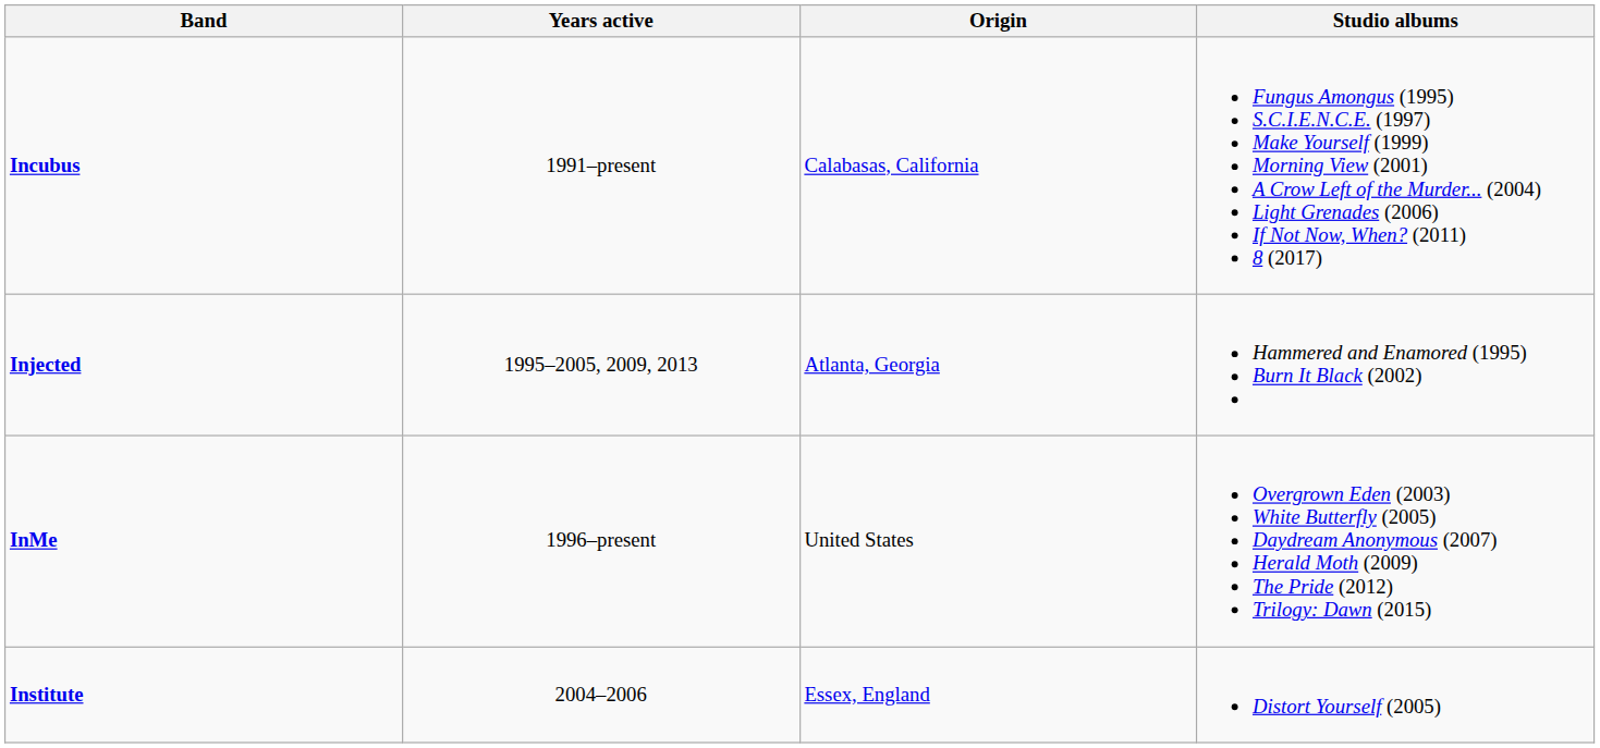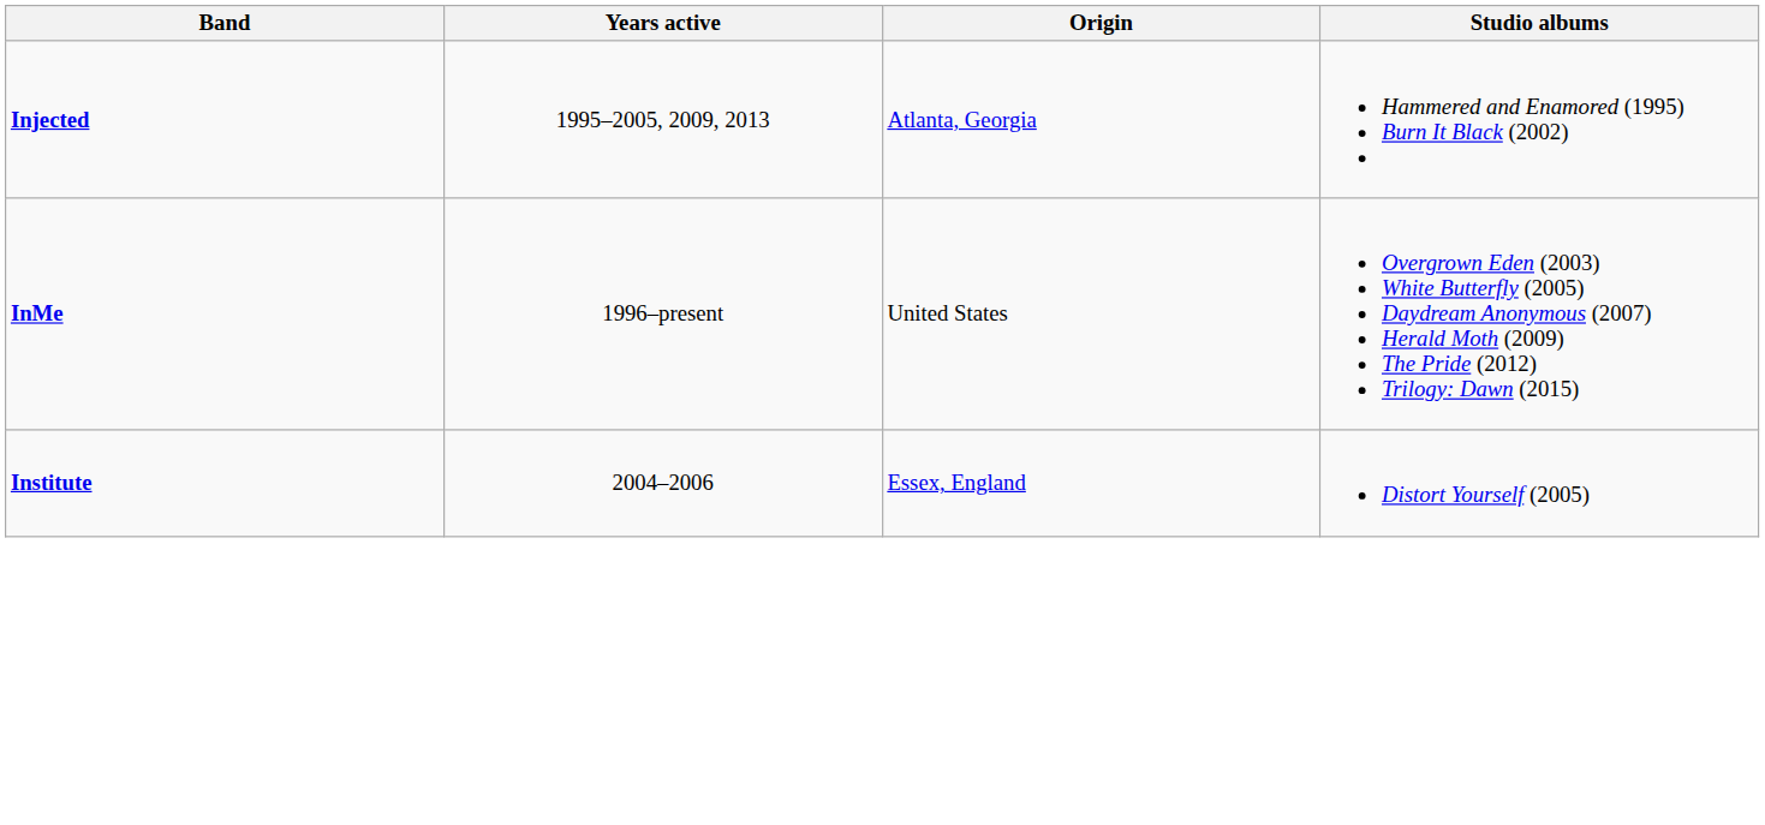- row: Incubus | 1991–present | Calabasas, California | Fungus Amongus (1995) S.C.I.E.N.C.E. (1997) Make Yourself (1999) Morning View (2001) A Crow Left of the Murder... (2004) Light Grenades (2006) If Not Now, When? (2011) 8 (2017)
